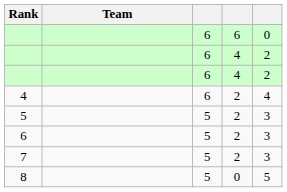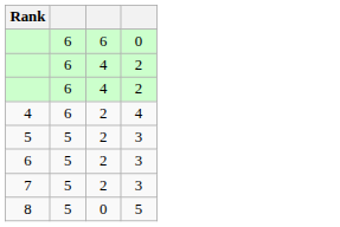- column: Team
